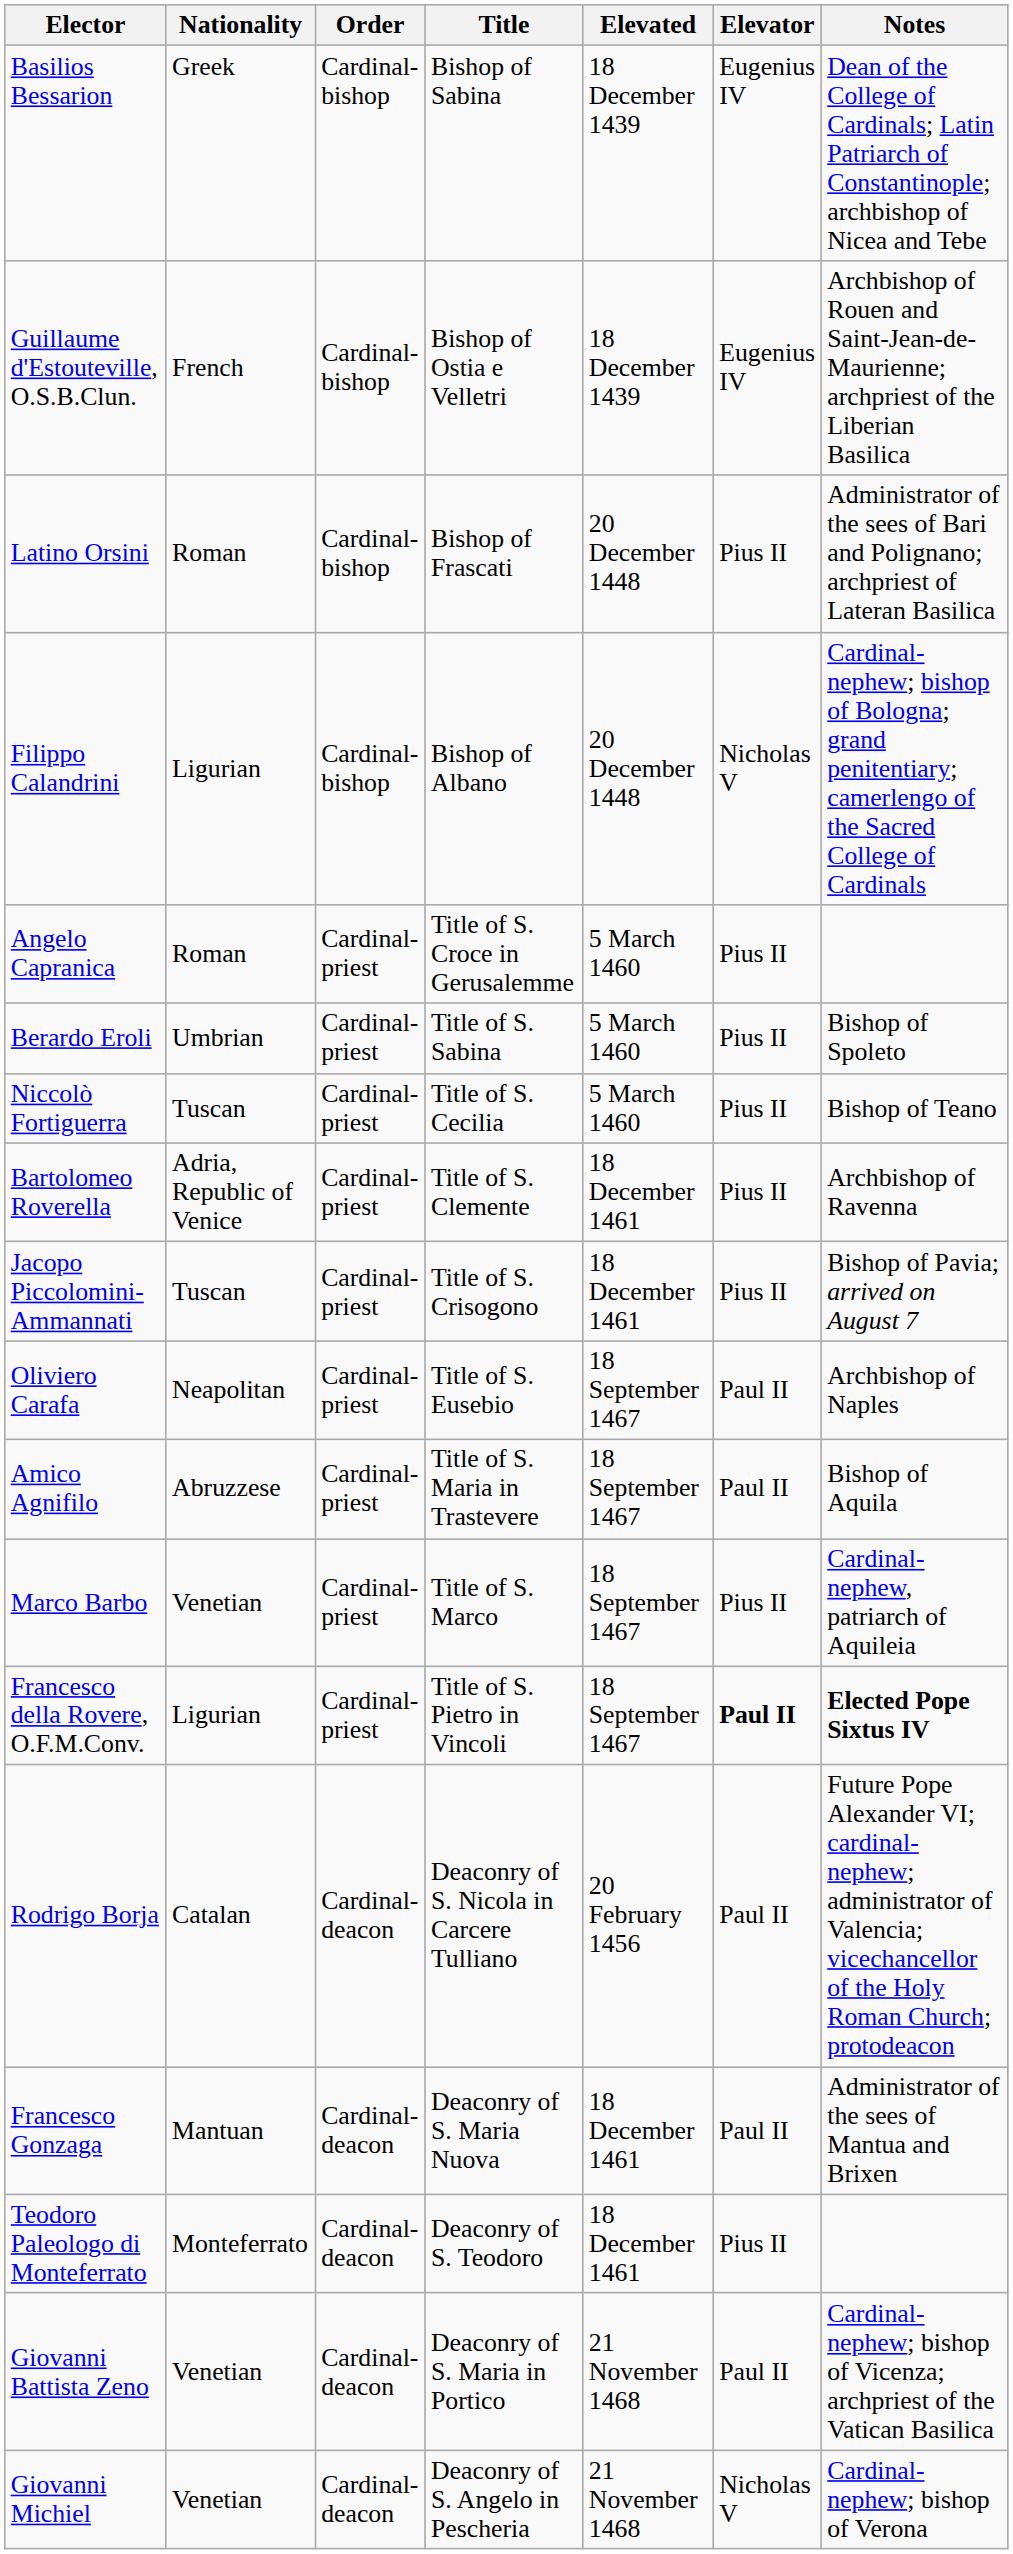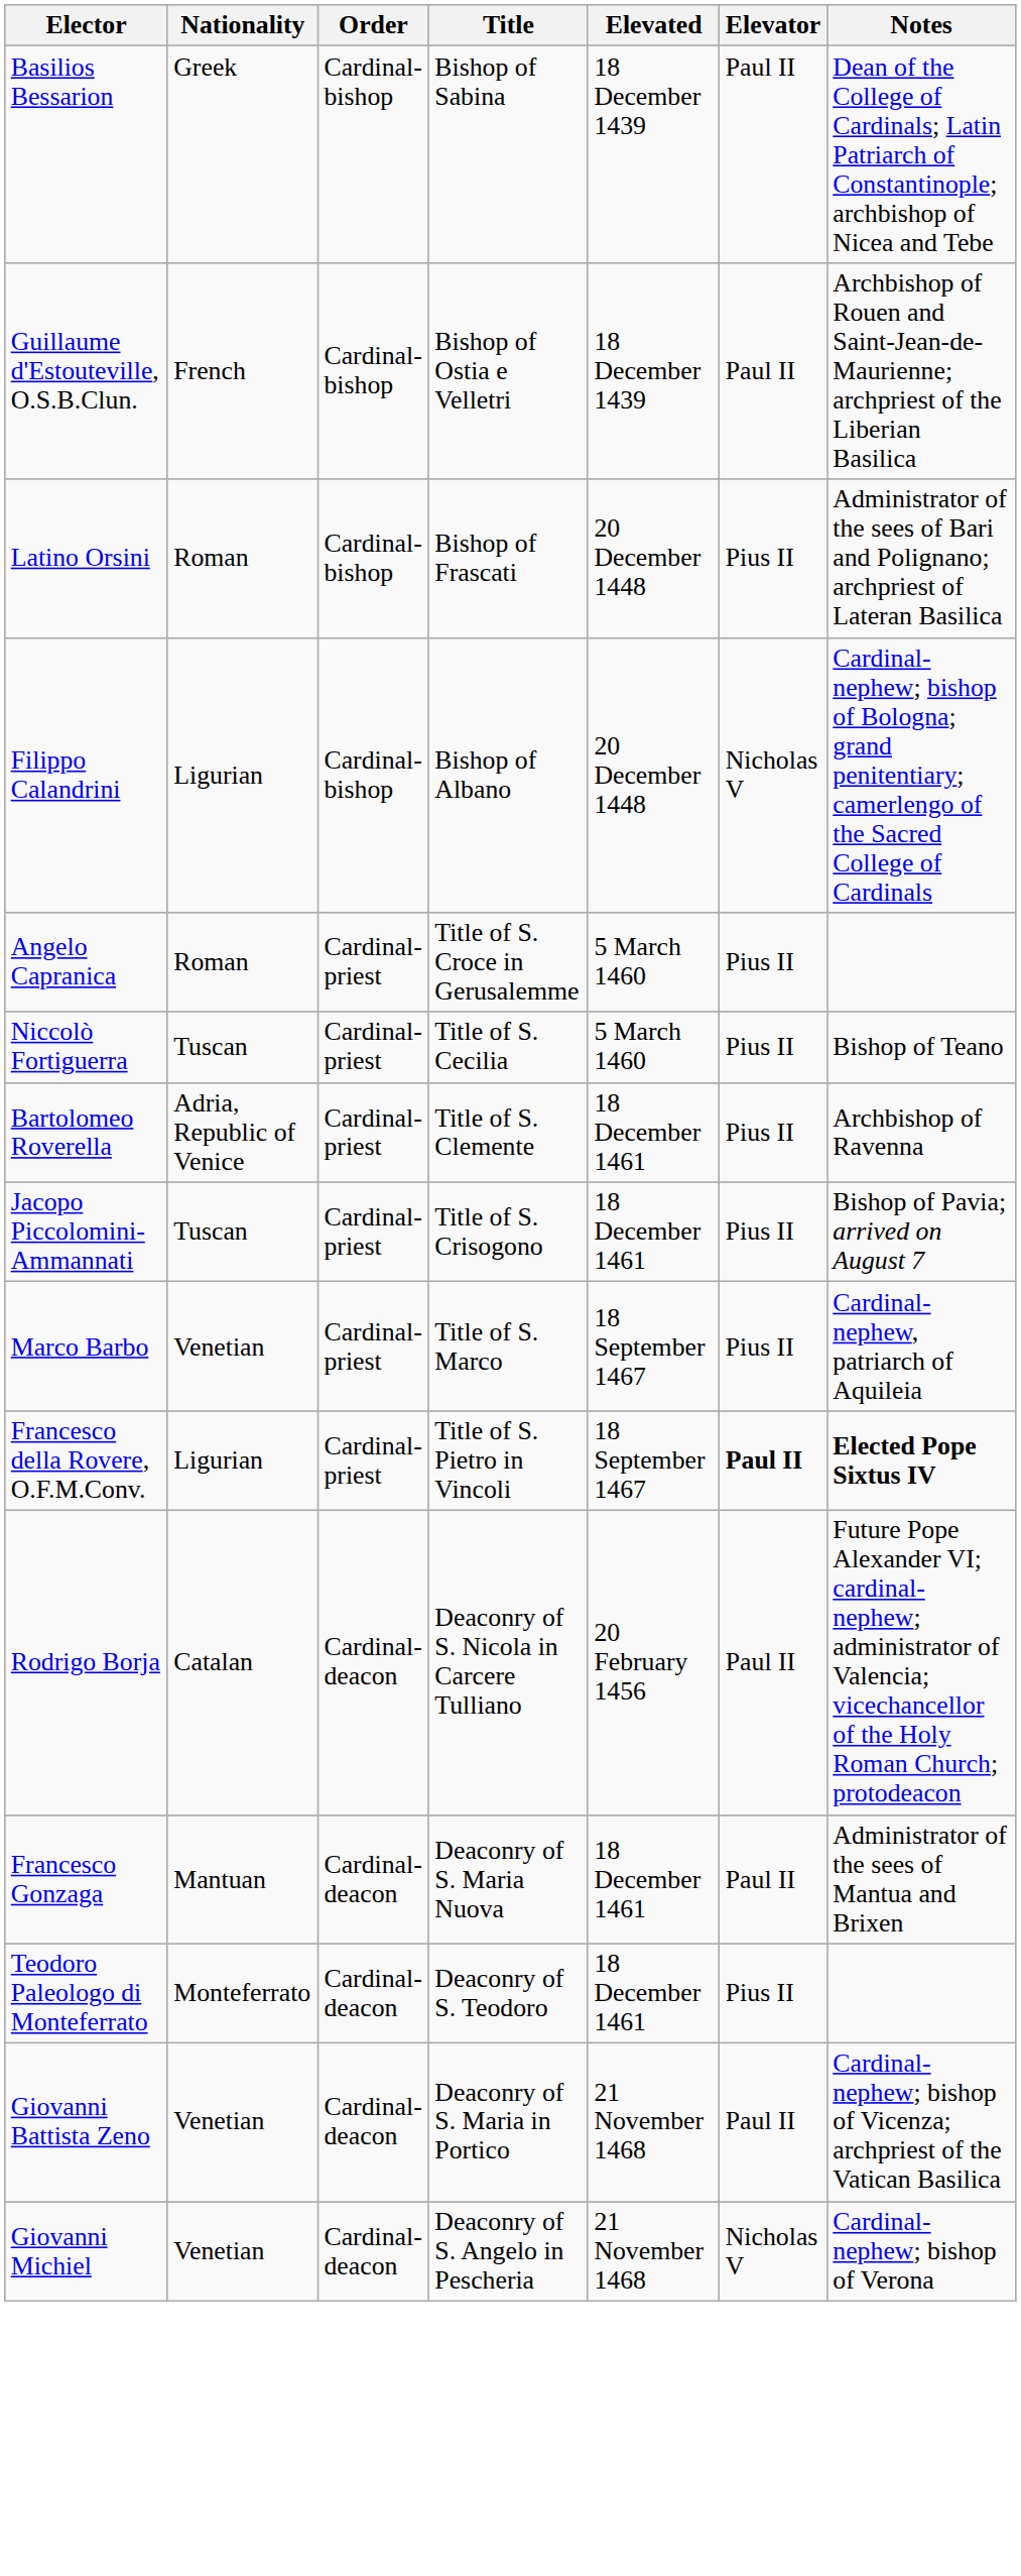Basilios Bessarion | Elevator: Eugenius IV -> Paul II
Guillaume d'Estouteville, O.S.B.Clun. | Elevator: Eugenius IV -> Paul II
- row: Berardo Eroli | Umbrian | Cardinal-priest | Title of S. Sabina | 5 March 1460 | Pius II | Bishop of Spoleto
- row: Oliviero Carafa | Neapolitan | Cardinal-priest | Title of S. Eusebio | 18 September 1467 | Paul II | Archbishop of Naples
- row: Amico Agnifilo | Abruzzese | Cardinal-priest | Title of S. Maria in Trastevere | 18 September 1467 | Paul II | Bishop of Aquila
